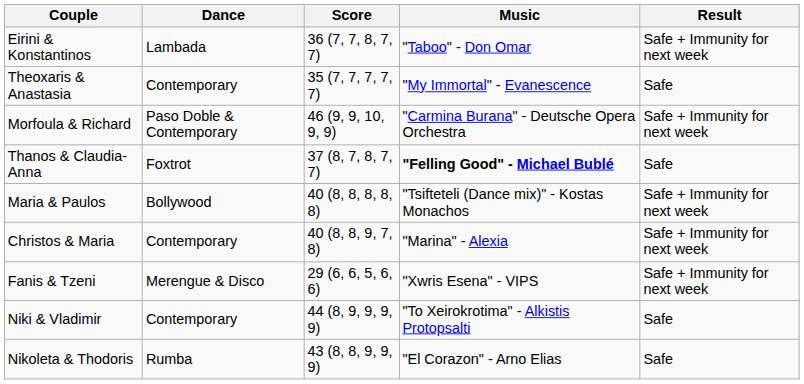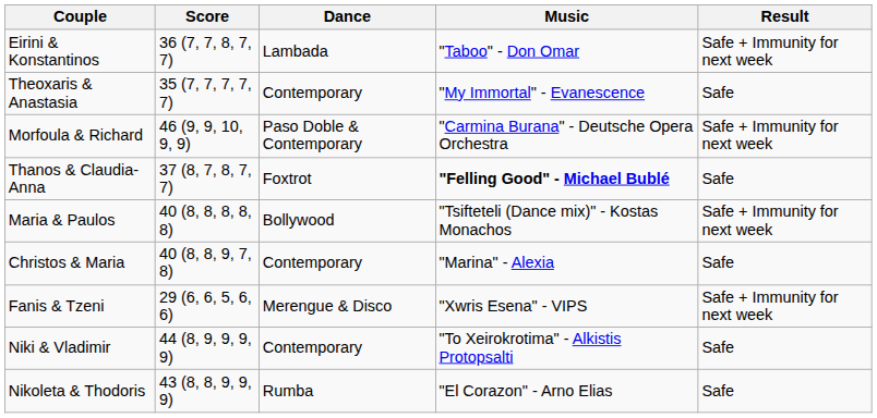columns swapped: Score <-> Dance
Christos & Maria | Result: Safe + Immunity for next week -> Safe
